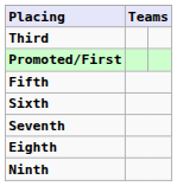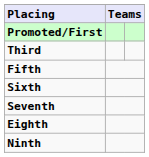rows swapped: Promoted/First <-> Third
